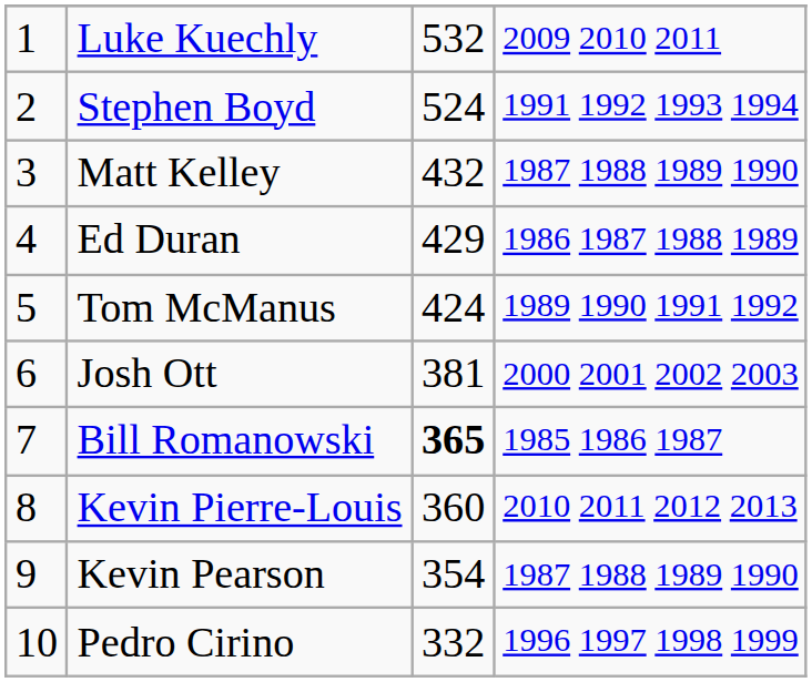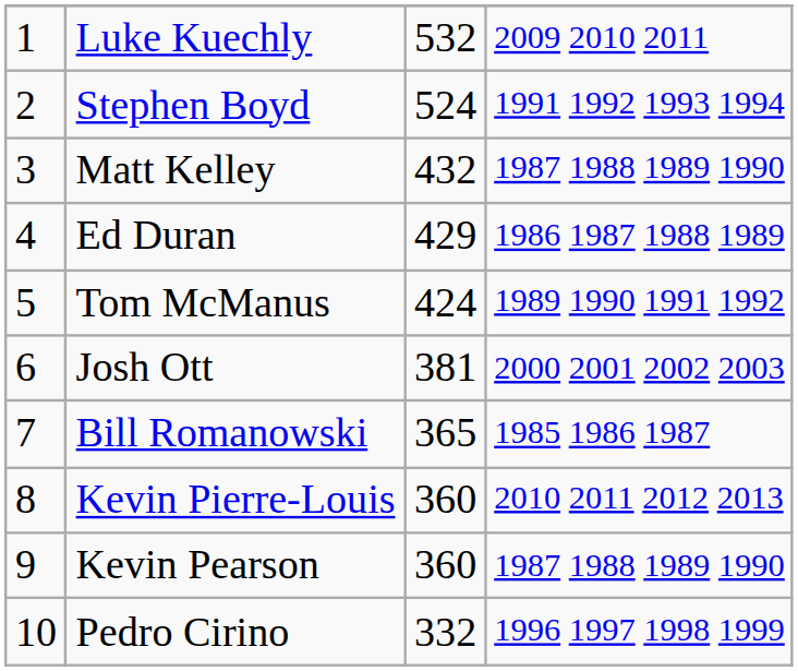Bill Romanowski | column 3: bold -> normal
Kevin Pearson | column 3: 354 -> 360
